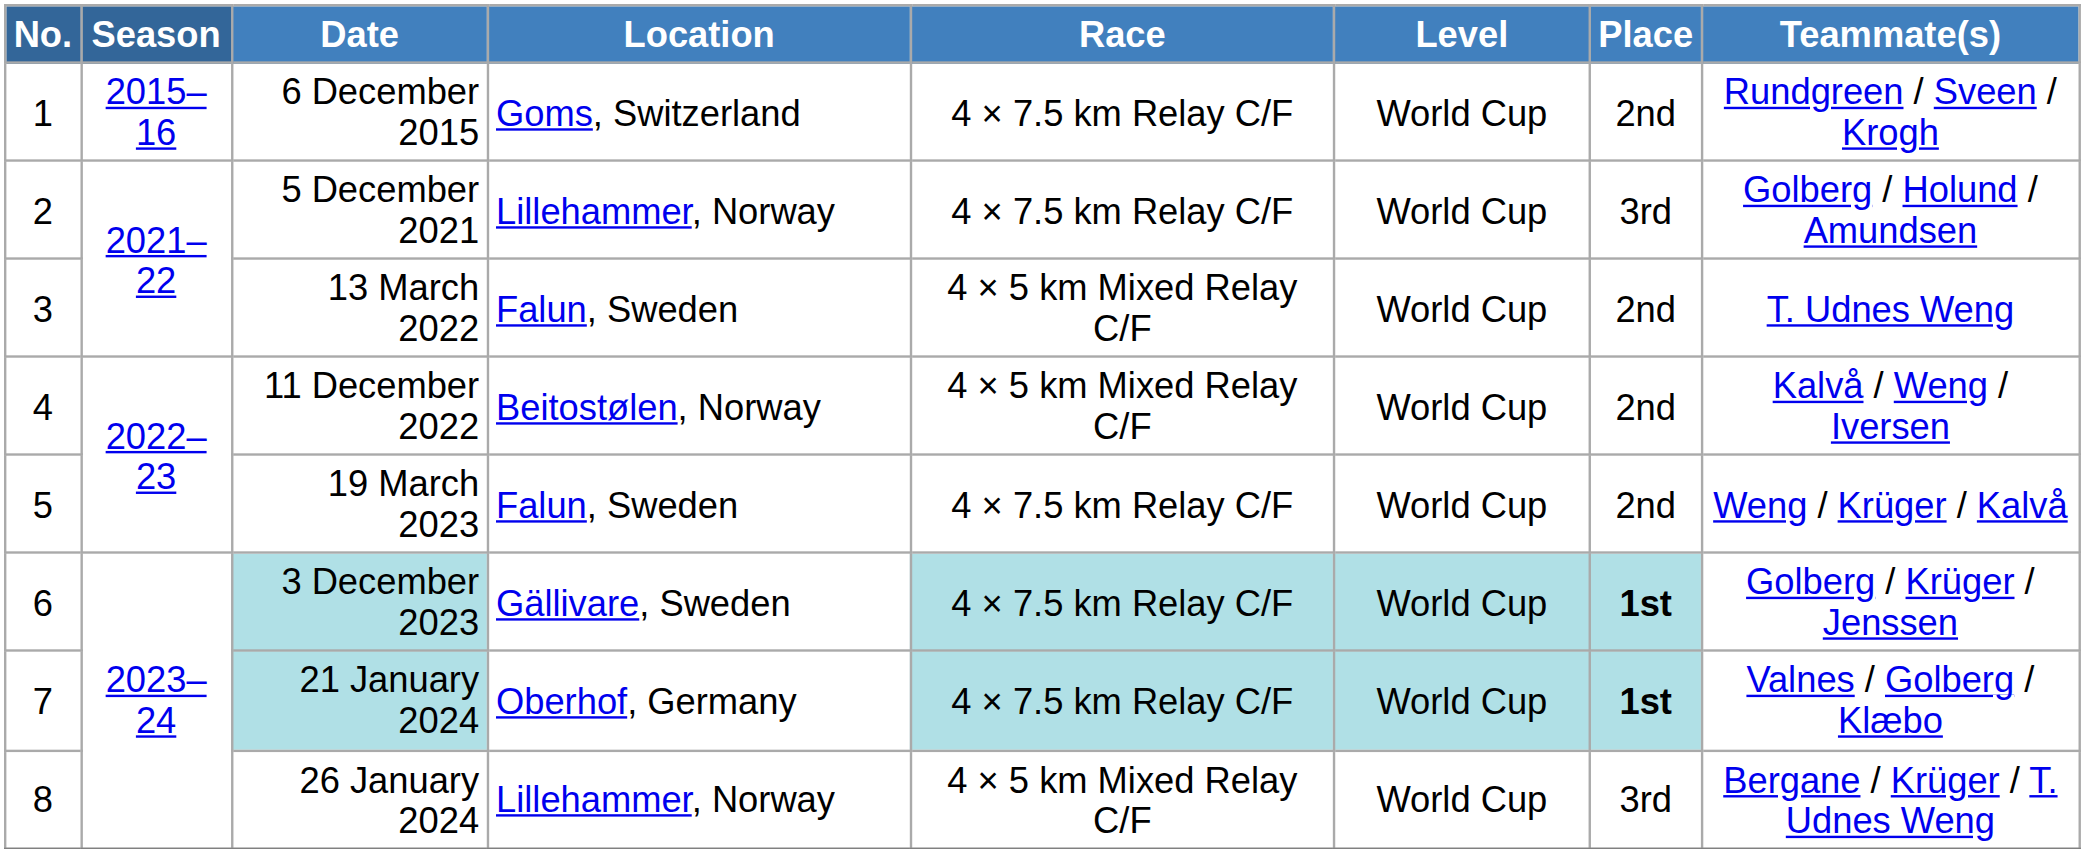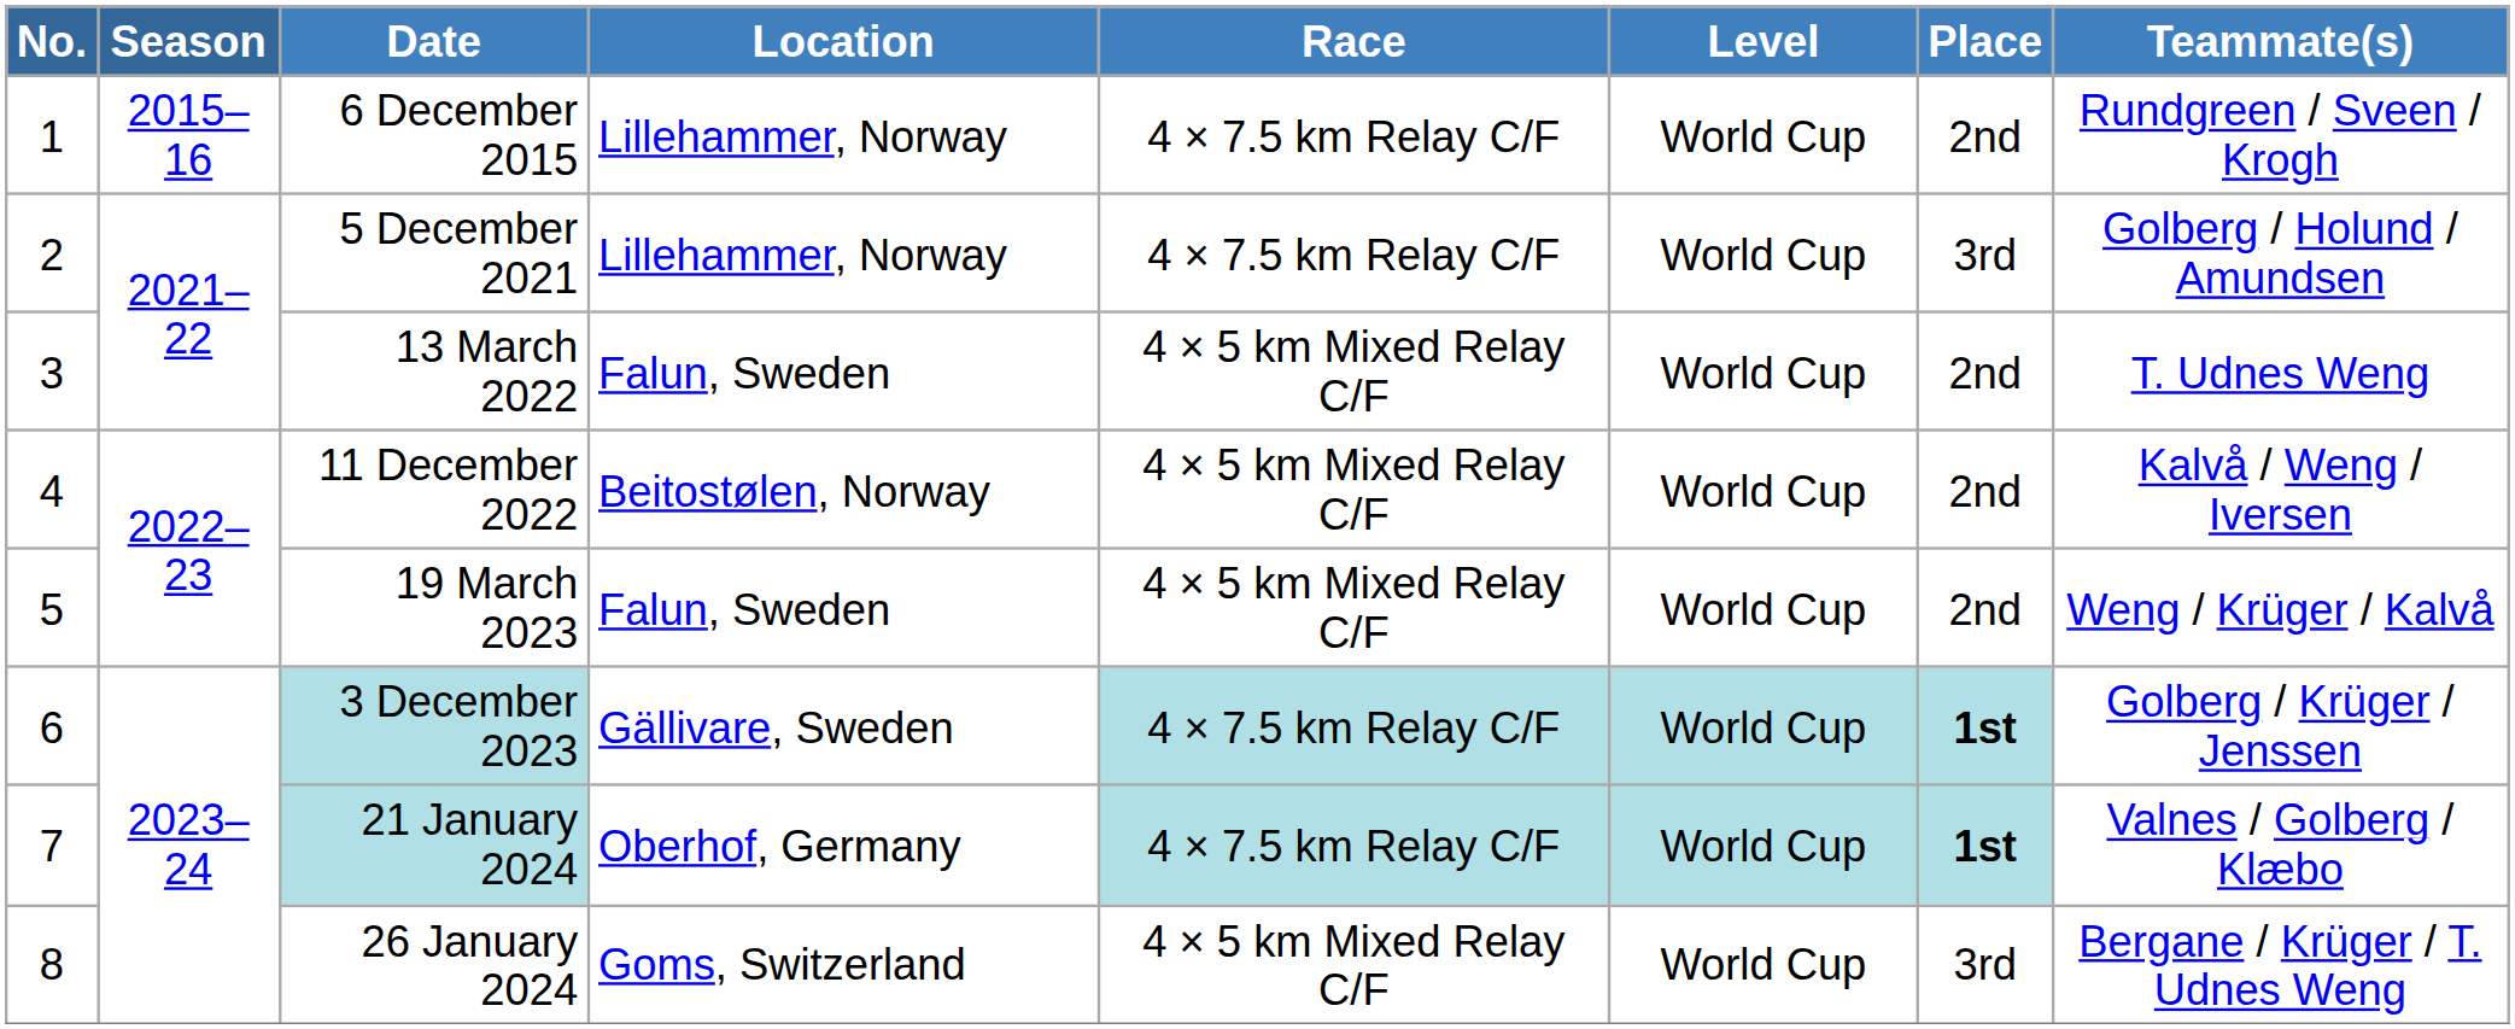6 December 2015 | Location: Goms, Switzerland -> Lillehammer, Norway
19 March 2023 | Race: 4 × 7.5 km Relay C/F -> 4 × 5 km Mixed Relay C/F
26 January 2024 | Location: Lillehammer, Norway -> Goms, Switzerland
